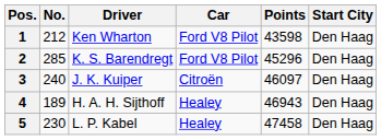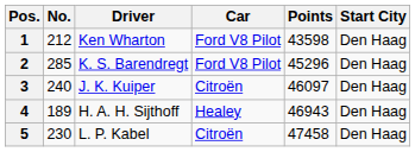5 | Car: Healey -> Citroën
